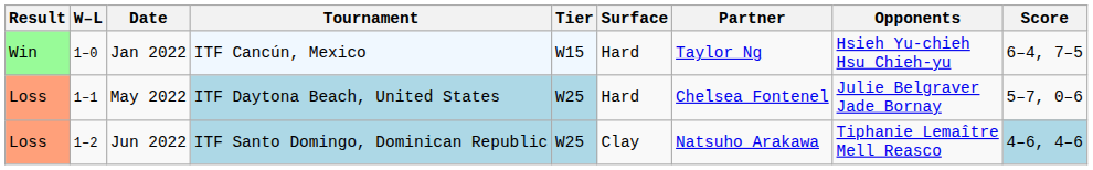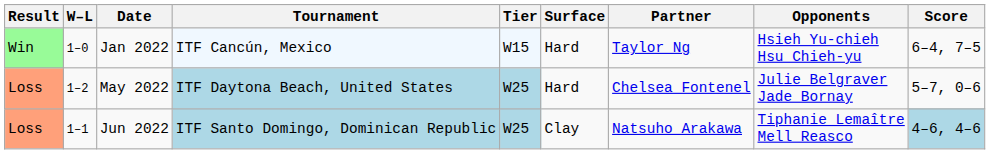May 2022 | W–L: 1–1 -> 1–2
Jun 2022 | W–L: 1–2 -> 1–1
